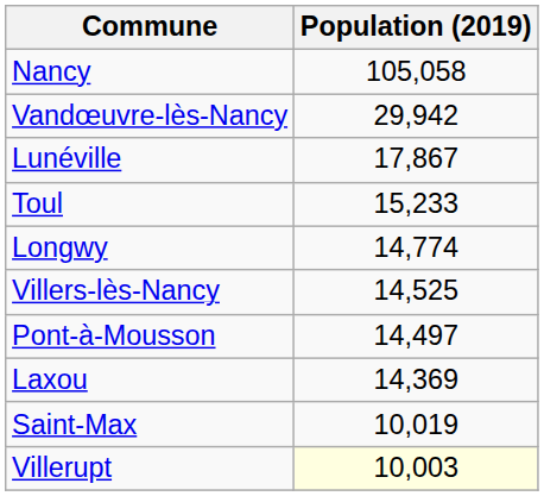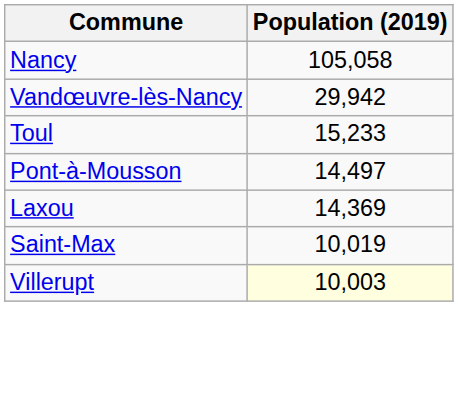- row: Lunéville | 17,867
- row: Longwy | 14,774
- row: Villers-lès-Nancy | 14,525
